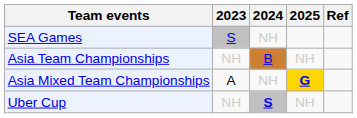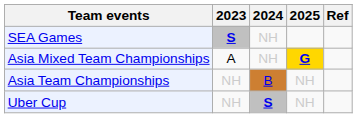SEA Games | 2023: normal -> bold
rows swapped: Asia Team Championships <-> Asia Mixed Team Championships
